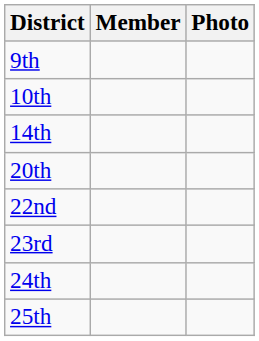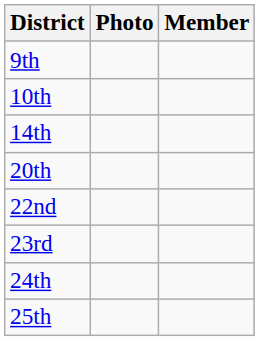columns swapped: Member <-> Photo
